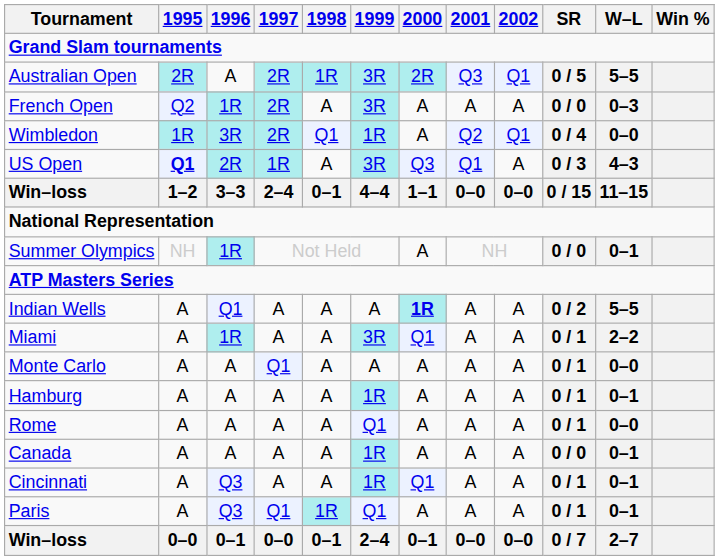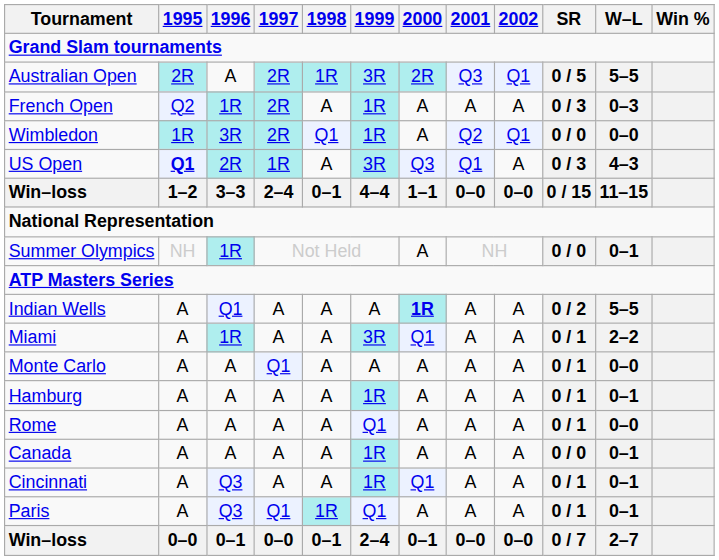French Open | 1999: 3R -> 1R
French Open | SR: 0 / 0 -> 0 / 3
Wimbledon | SR: 0 / 4 -> 0 / 0
